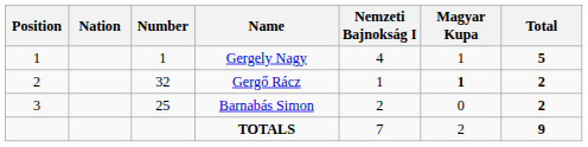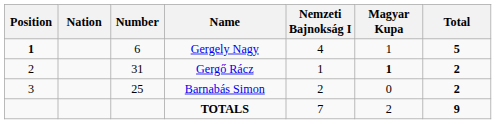Gergely Nagy | Position: normal -> bold
Gergely Nagy | Number: 1 -> 6
Gergő Rácz | Number: 32 -> 31
